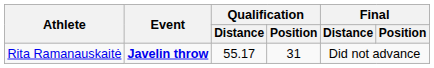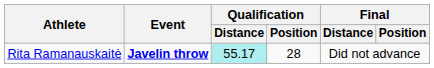Rita Ramanauskaitė | Qualification / Distance: no background -> paleturquoise background
Rita Ramanauskaitė | Qualification / Position: 31 -> 28
